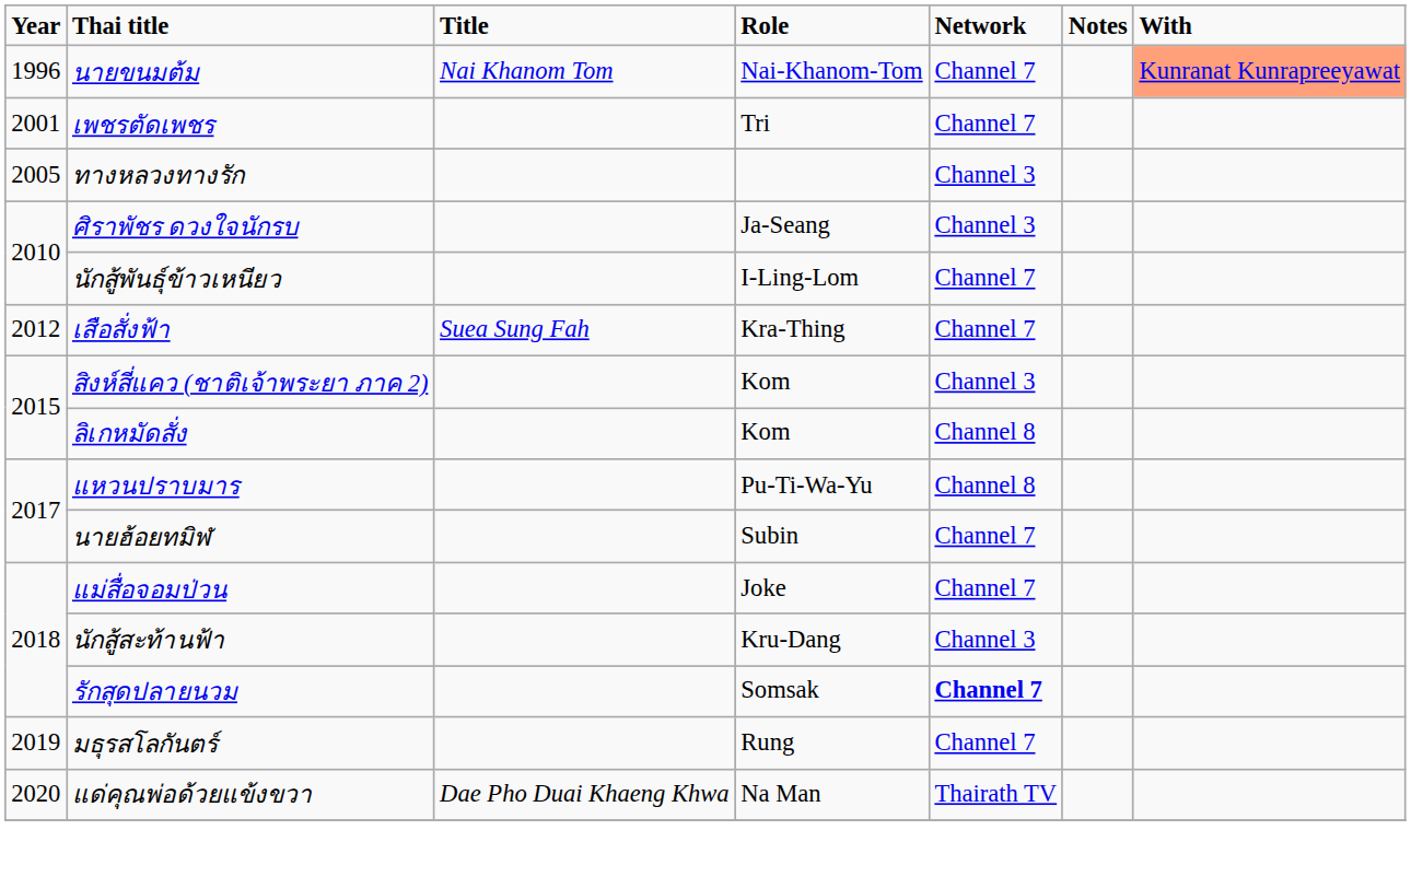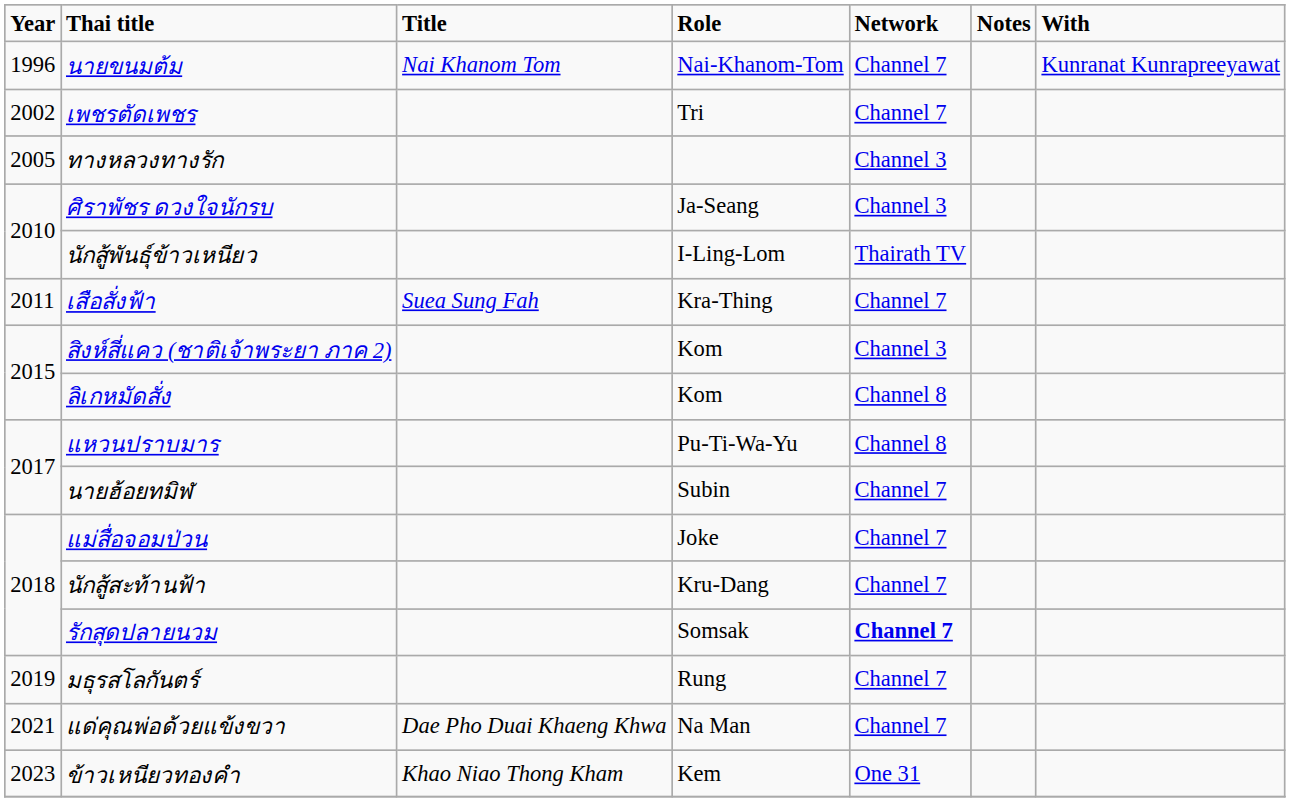นายขนมต้ม | With: lightsalmon background -> no background
เพชรตัดเพชร | Year: 2001 -> 2002
นักสู้พันธุ์ข้าวเหนียว | Network: Channel 7 -> Thairath TV
เสือสั่งฟ้า | Year: 2012 -> 2011
นักสู้สะท้านฟ้า | Network: Channel 3 -> Channel 7
แด่คุณพ่อด้วยแข้งขวา | Year: 2020 -> 2021
แด่คุณพ่อด้วยแข้งขวา | Network: Thairath TV -> Channel 7
+ row: 2023 | ข้าวเหนียวทองคำ | Khao Niao Thong Kham | Kem | One 31
